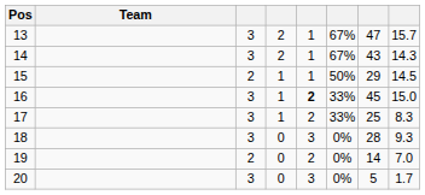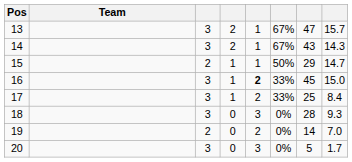15 | column 8: 14.5 -> 14.7
17 | column 8: 8.3 -> 8.4
